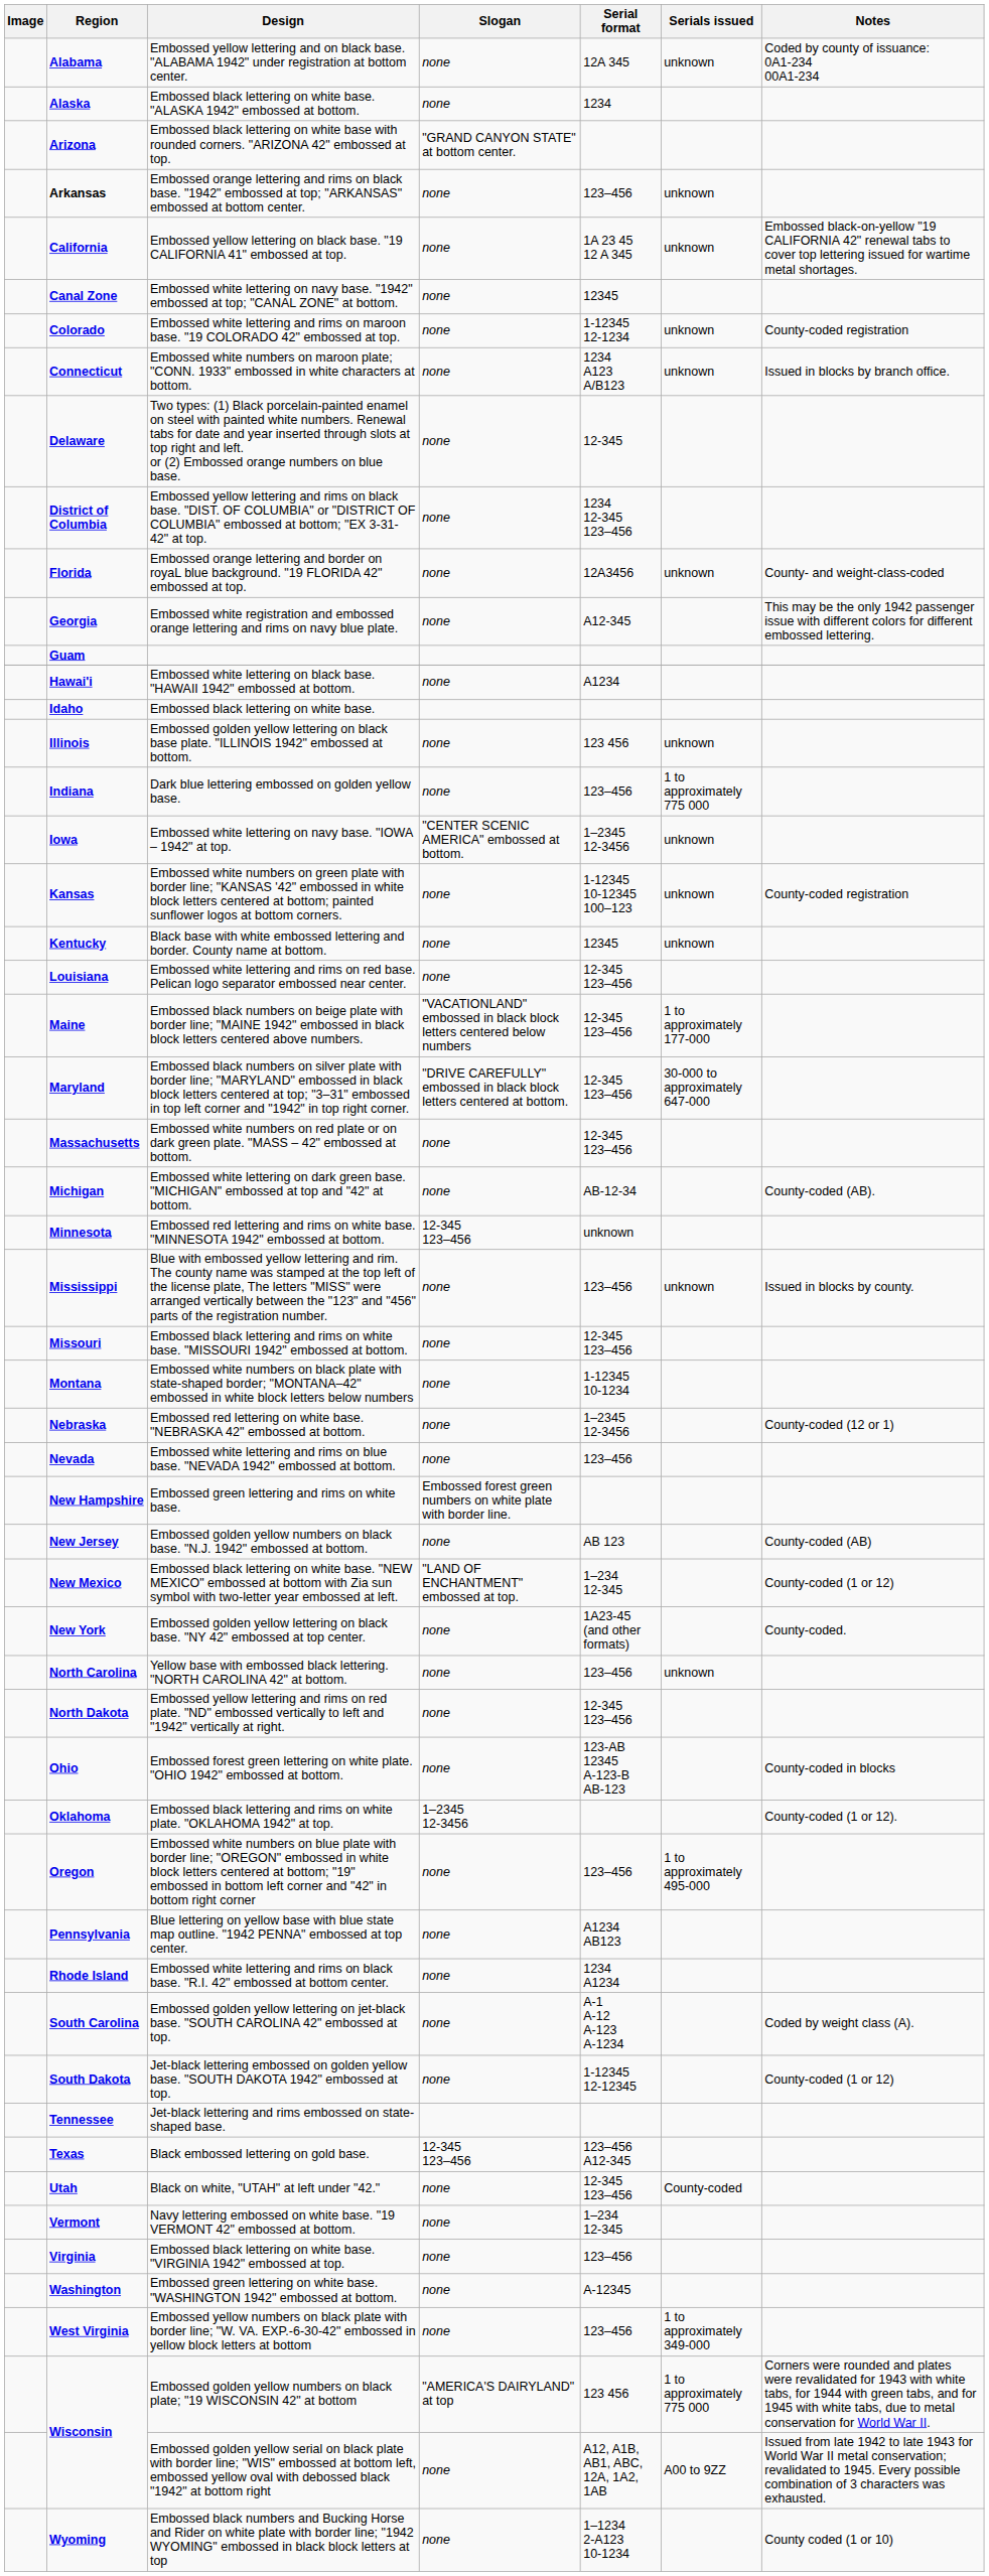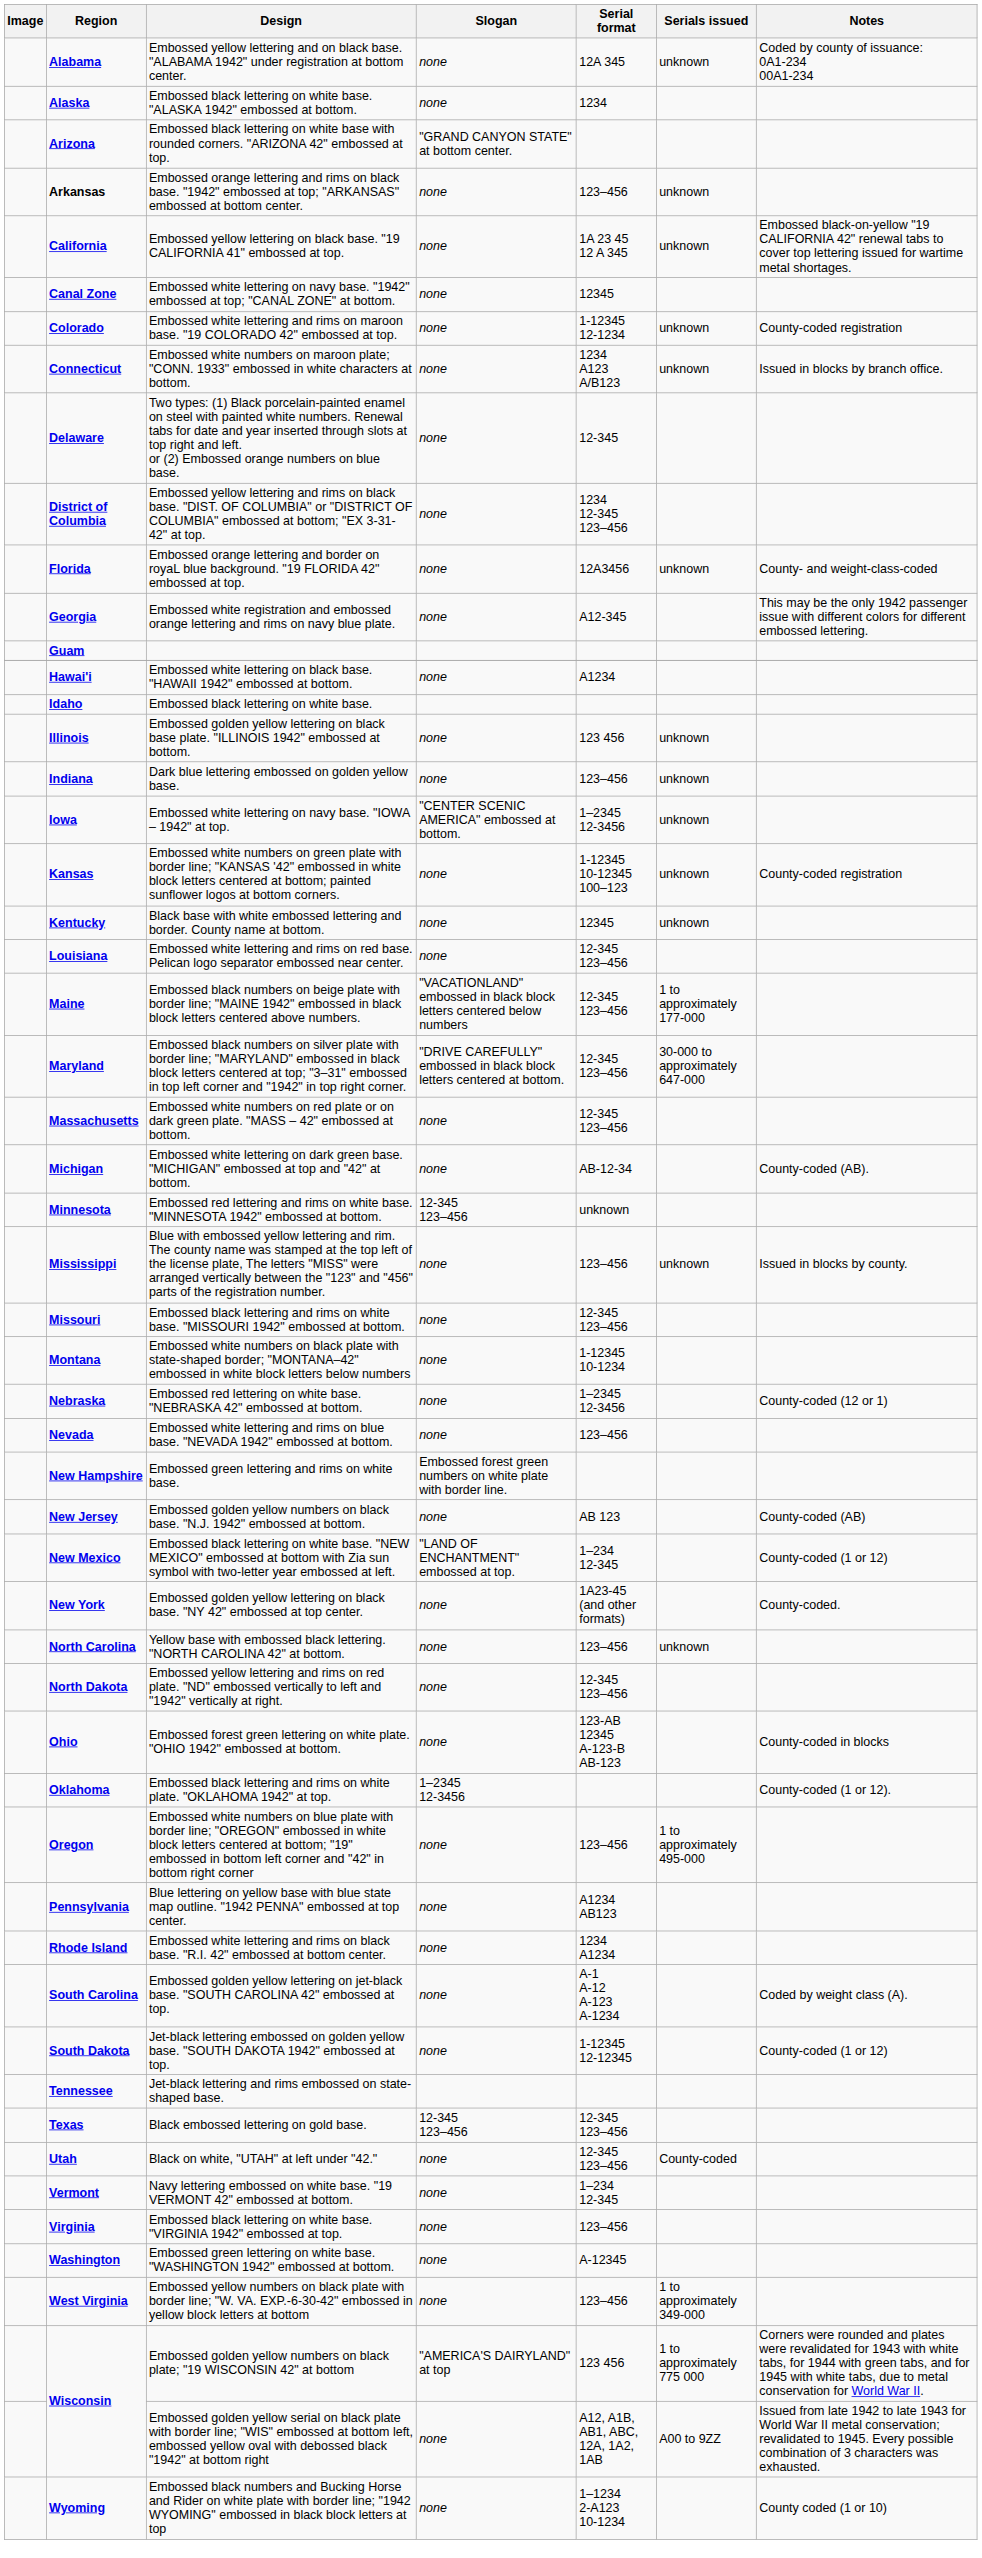Dark blue lettering embossed on golden yellow base. | Serials issued: 1 to approximately 775 000 -> unknown
Black embossed lettering on gold base. | Serial format: 123–456 A12-345 -> 12-345 123–456
